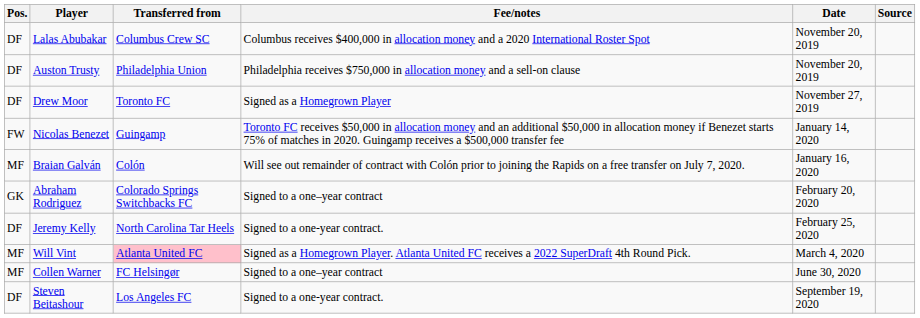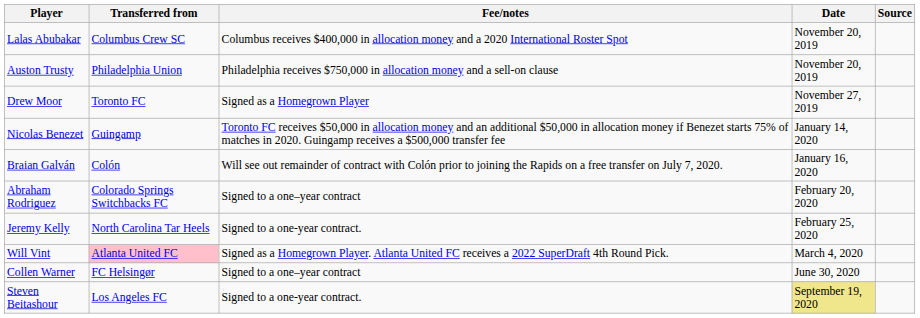- column: Pos. | DF | DF | DF | FW | MF | GK | DF | MF | MF | DF
Steven Beitashour | Date: no background -> khaki background
